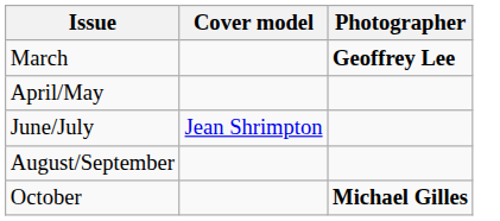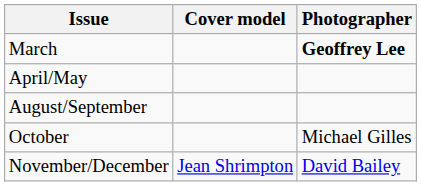- row: June/July | Jean Shrimpton
October | Photographer: bold -> normal
+ row: November/December | Jean Shrimpton | David Bailey
